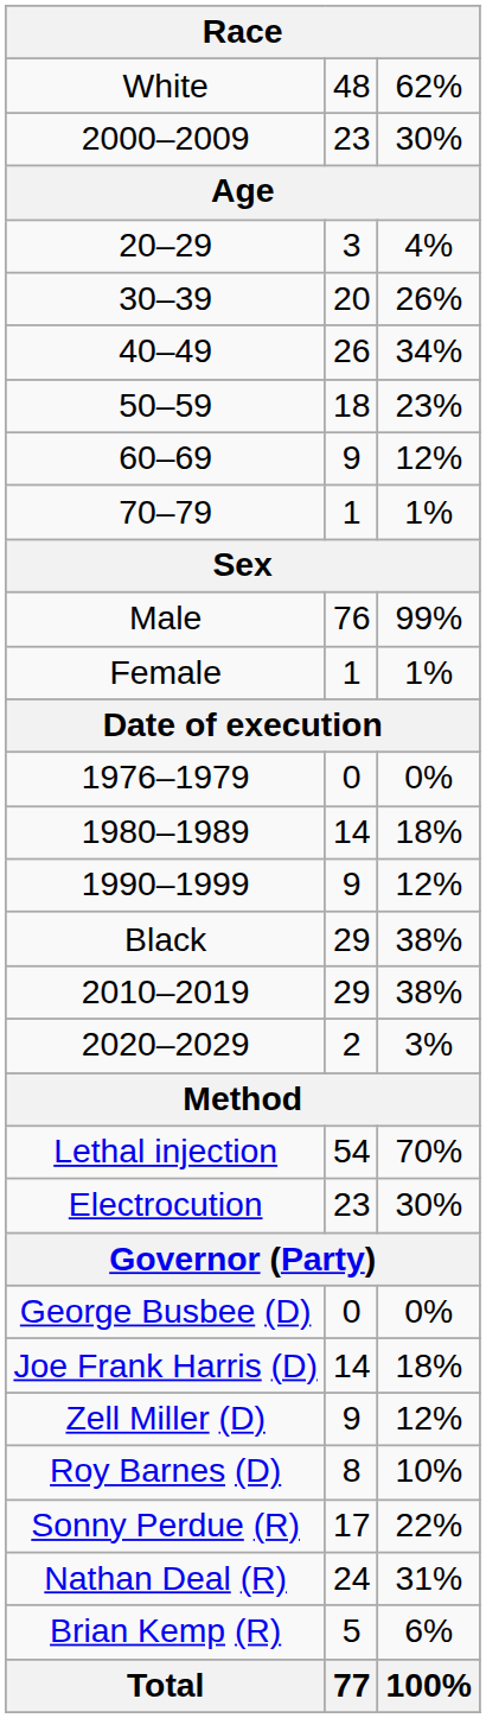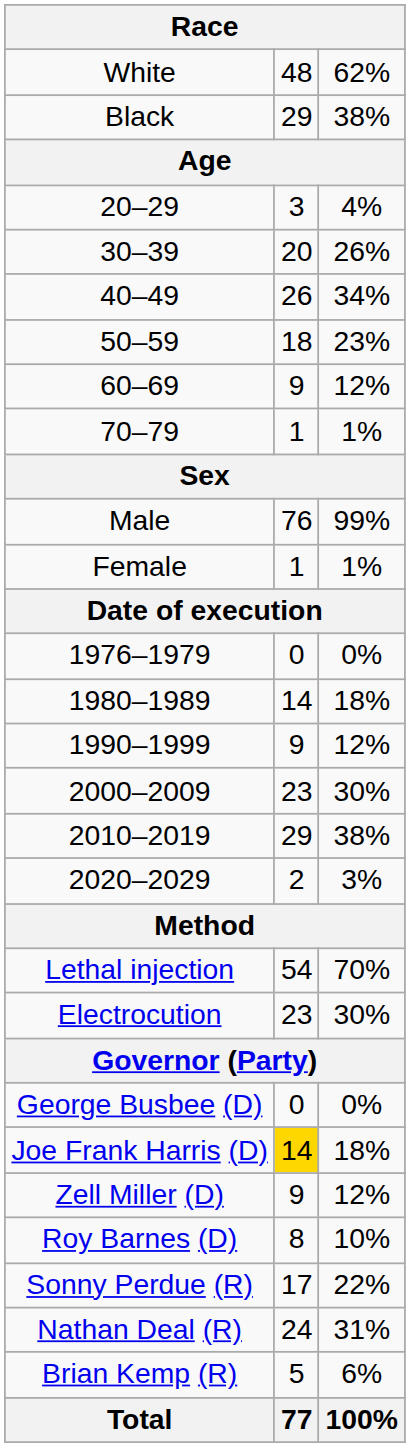rows swapped: Black <-> 2000–2009
Joe Frank Harris (D) | column 2: no background -> gold background
